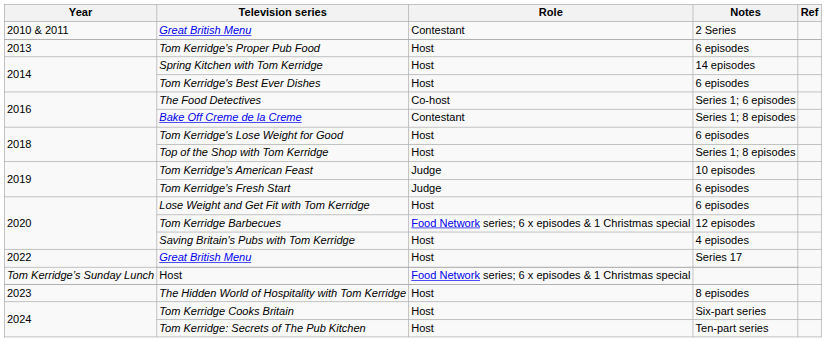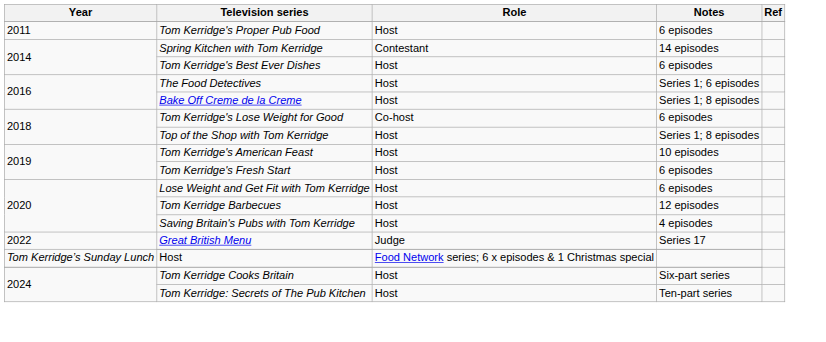- row: 2010 & 2011 | Great British Menu | Contestant | 2 Series
Tom Kerridge's Proper Pub Food | Year: 2013 -> 2011
Spring Kitchen with Tom Kerridge | Role: Host -> Contestant
The Food Detectives | Role: Co-host -> Host
Bake Off Creme de la Creme | Role: Contestant -> Host
Tom Kerridge's Lose Weight for Good | Role: Host -> Co-host
Tom Kerridge's American Feast | Role: Judge -> Host
Tom Kerridge's Fresh Start | Role: Judge -> Host
Tom Kerridge Barbecues | Role: Food Network series; 6 x episodes & 1 Christmas special -> Host
Great British Menu / Series 17 | Role: Host -> Judge
- row: 2023 | The Hidden World of Hospitality with Tom Kerridge | Host | 8 episodes
